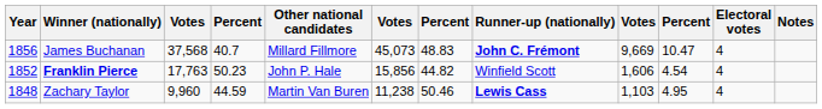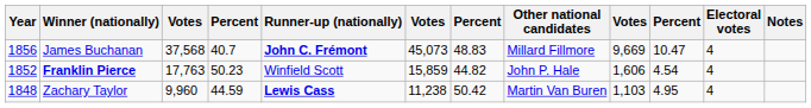columns swapped: Runner-up (nationally) <-> Other national candidates
Franklin Pierce | column 6: 15,856 -> 15,859
Zachary Taylor | column 7: 50.46 -> 50.42
